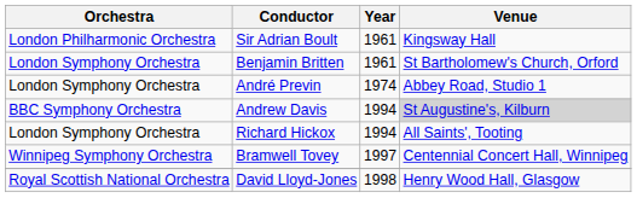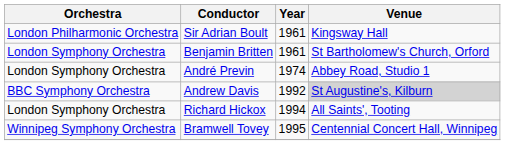Andrew Davis | Year: 1994 -> 1992
Bramwell Tovey | Year: 1997 -> 1995
- row: Royal Scottish National Orchestra | David Lloyd-Jones | 1998 | Henry Wood Hall, Glasgow
